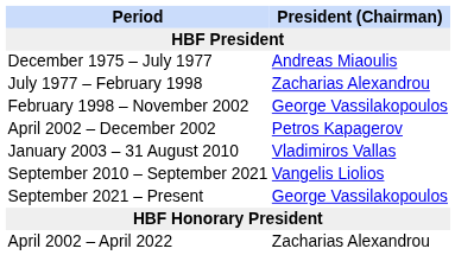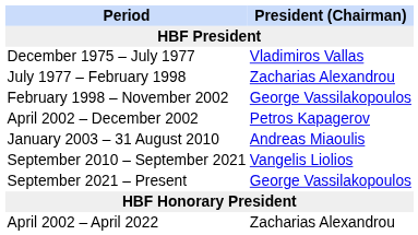December 1975 – July 1977 | President (Chairman): Andreas Miaoulis -> Vladimiros Vallas
January 2003 – 31 August 2010 | President (Chairman): Vladimiros Vallas -> Andreas Miaoulis
